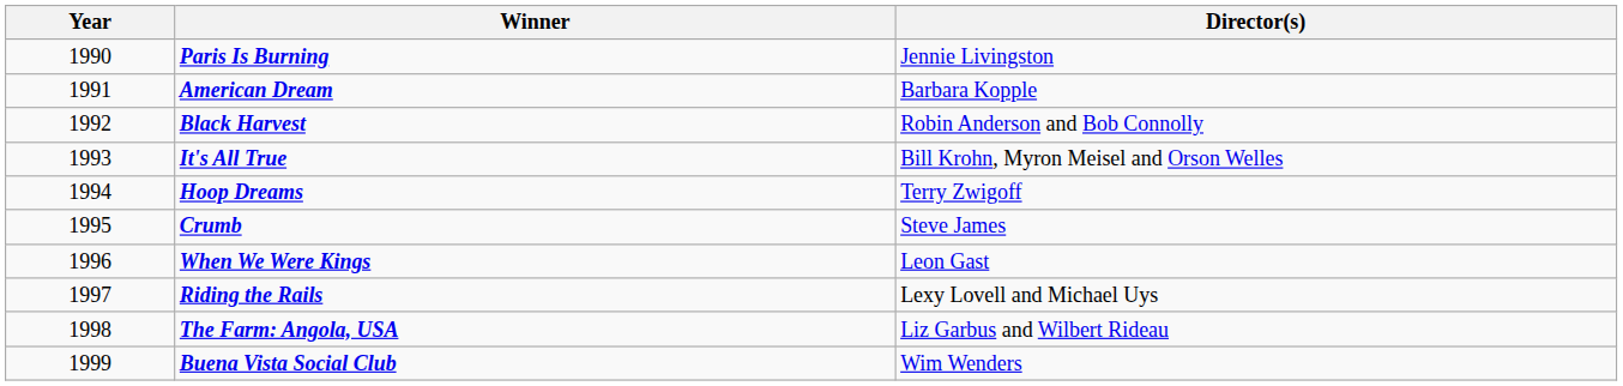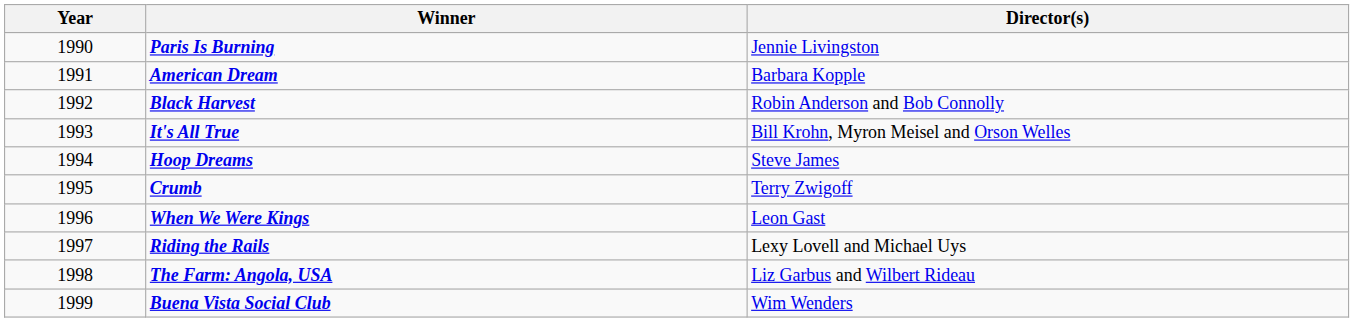Hoop Dreams | Director(s): Terry Zwigoff -> Steve James
Crumb | Director(s): Steve James -> Terry Zwigoff
